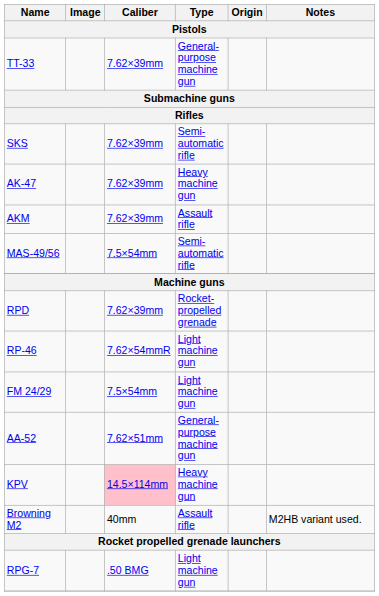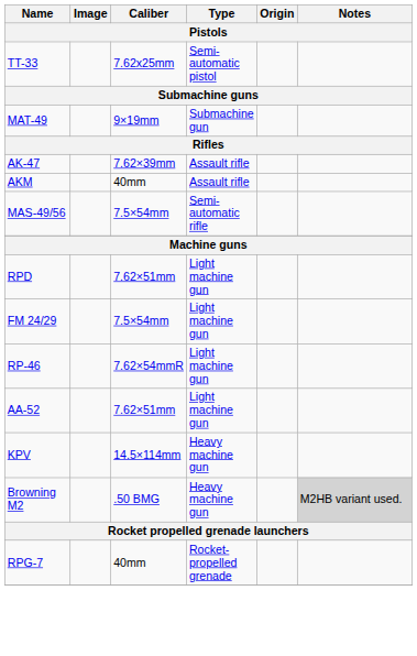TT-33 | Caliber: 7.62×39mm -> 7.62x25mm
TT-33 | Type: General-purpose machine gun -> Semi-automatic pistol
+ row: MAT-49 | 9×19mm | Submachine gun
- row: SKS | 7.62×39mm | Semi-automatic rifle
AK-47 | Type: Heavy machine gun -> Assault rifle
AKM | Caliber: 7.62×39mm -> 40mm
RPD | Caliber: 7.62×39mm -> 7.62×51mm
RPD | Type: Rocket-propelled grenade -> Light machine gun
rows swapped: RP-46 <-> FM 24/29
AA-52 | Type: General-purpose machine gun -> Light machine gun
KPV | Caliber: pink background -> no background
Browning M2 | Caliber: 40mm -> .50 BMG
Browning M2 | Type: Assault rifle -> Heavy machine gun
Browning M2 | Notes: no background -> lightgrey background
RPG-7 | Caliber: .50 BMG -> 40mm
RPG-7 | Type: Light machine gun -> Rocket-propelled grenade
